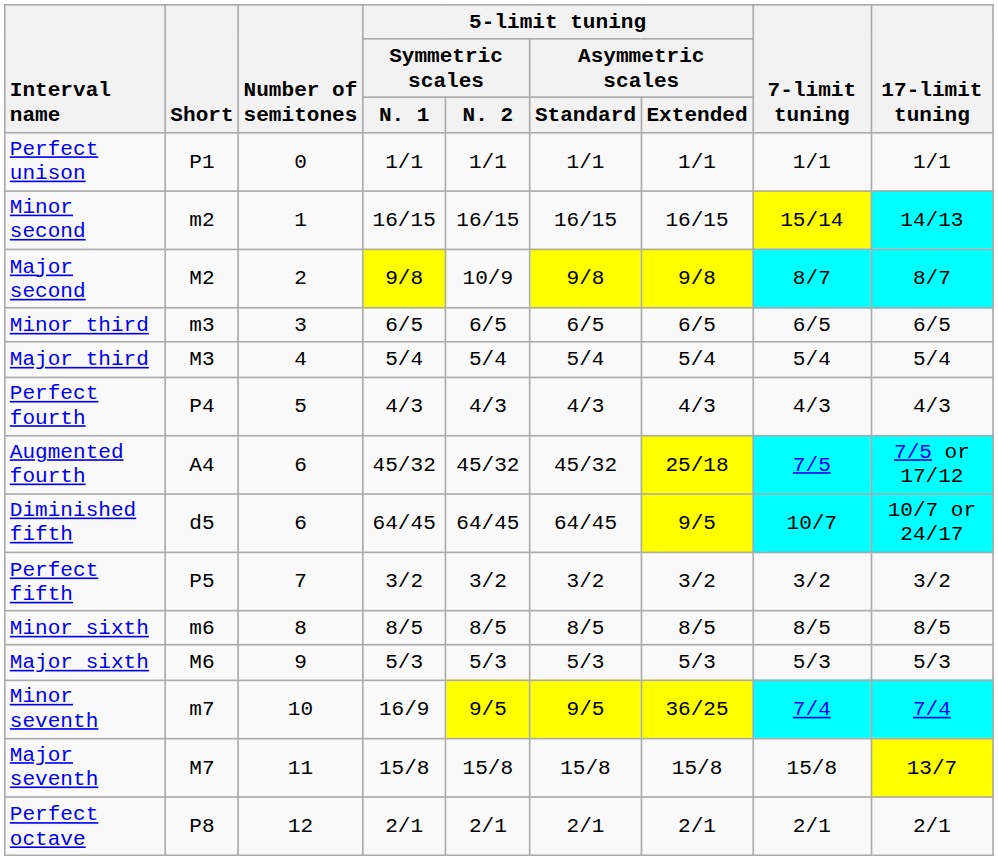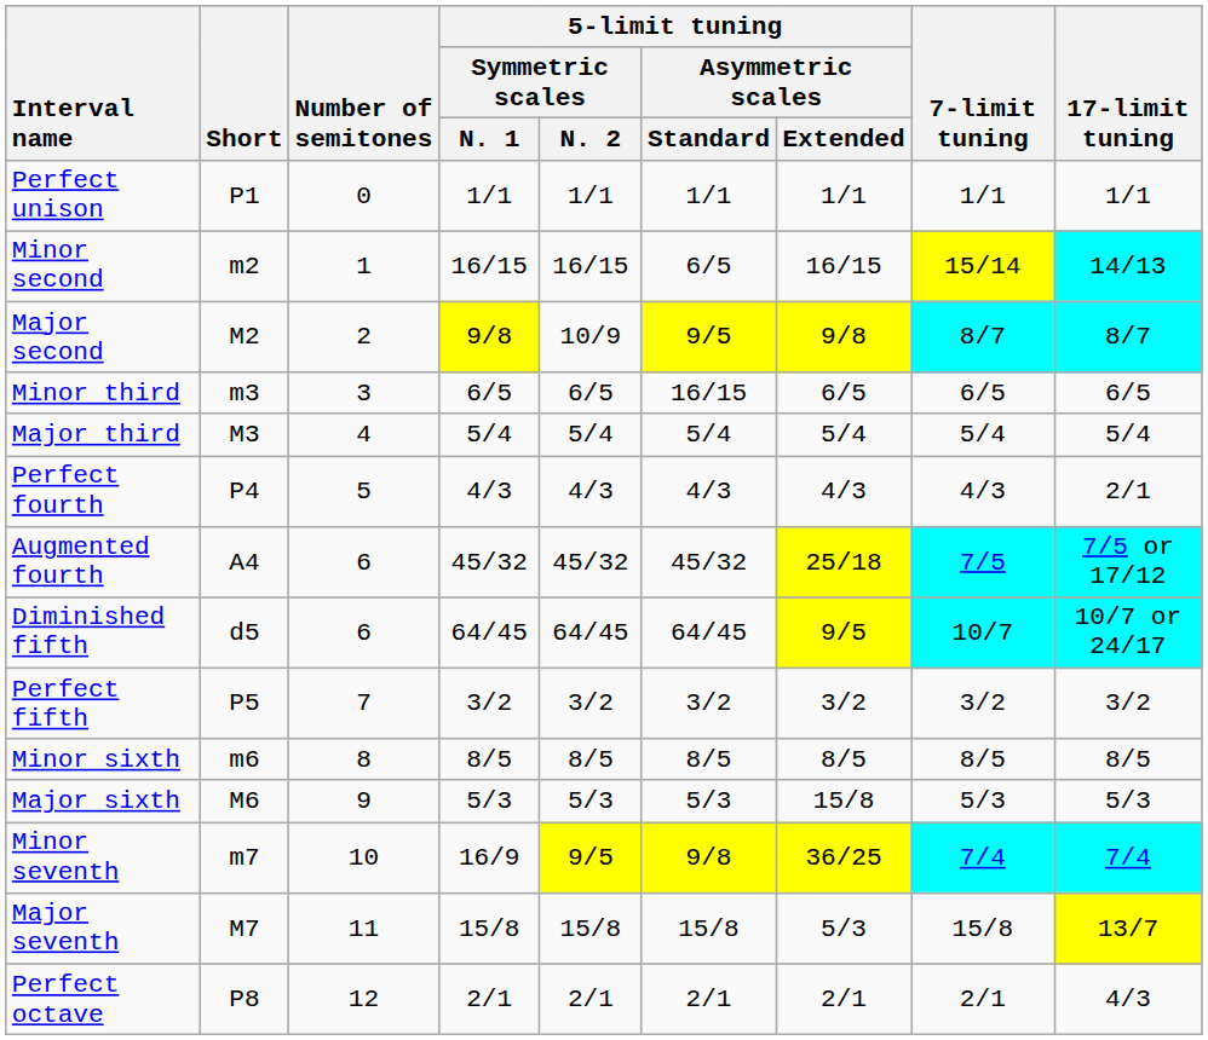Minor second | 5-limit tuning / Asymmetric scales / Standard: 16/15 -> 6/5
Major second | 5-limit tuning / Asymmetric scales / Standard: 9/8 -> 9/5
Minor third | 5-limit tuning / Asymmetric scales / Standard: 6/5 -> 16/15
Perfect fourth | 17-limit tuning: 4/3 -> 2/1
Major sixth | 5-limit tuning / Asymmetric scales / Extended: 5/3 -> 15/8
Minor seventh | 5-limit tuning / Asymmetric scales / Standard: 9/5 -> 9/8
Major seventh | 5-limit tuning / Asymmetric scales / Extended: 15/8 -> 5/3
Perfect octave | 17-limit tuning: 2/1 -> 4/3
